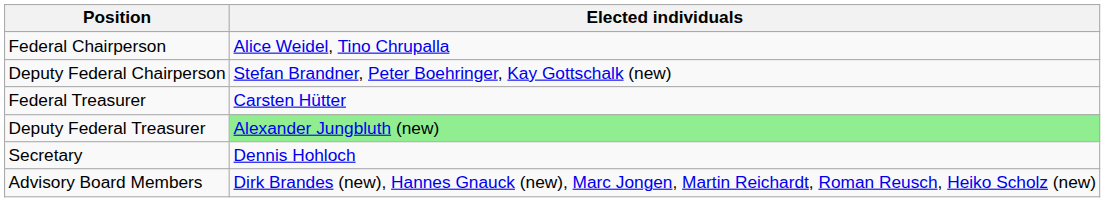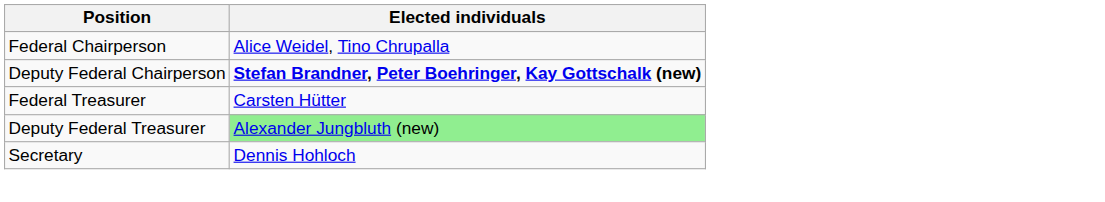Deputy Federal Chairperson | Elected individuals: normal -> bold
- row: Advisory Board Members | Dirk Brandes (new), Hannes Gnauck (new), Marc Jongen, Martin Reichardt, Roman Reusch, Heiko Scholz (new)
